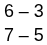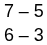rows swapped: 6 – 3 <-> 7 – 5
